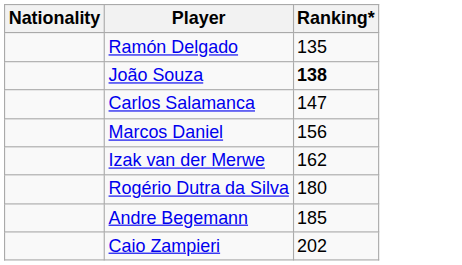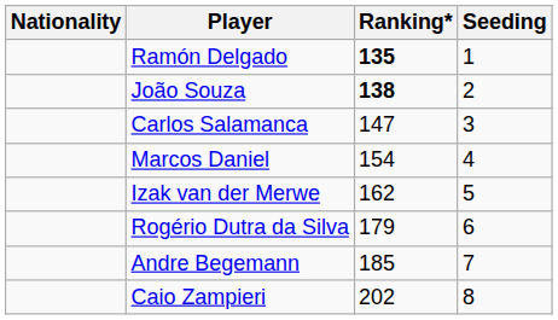+ column: Seeding | 1 | 2 | 3 | 4 | 5 | 6 | 7 | 8
Ramón Delgado | Ranking*: normal -> bold
Marcos Daniel | Ranking*: 156 -> 154
Rogério Dutra da Silva | Ranking*: 180 -> 179
